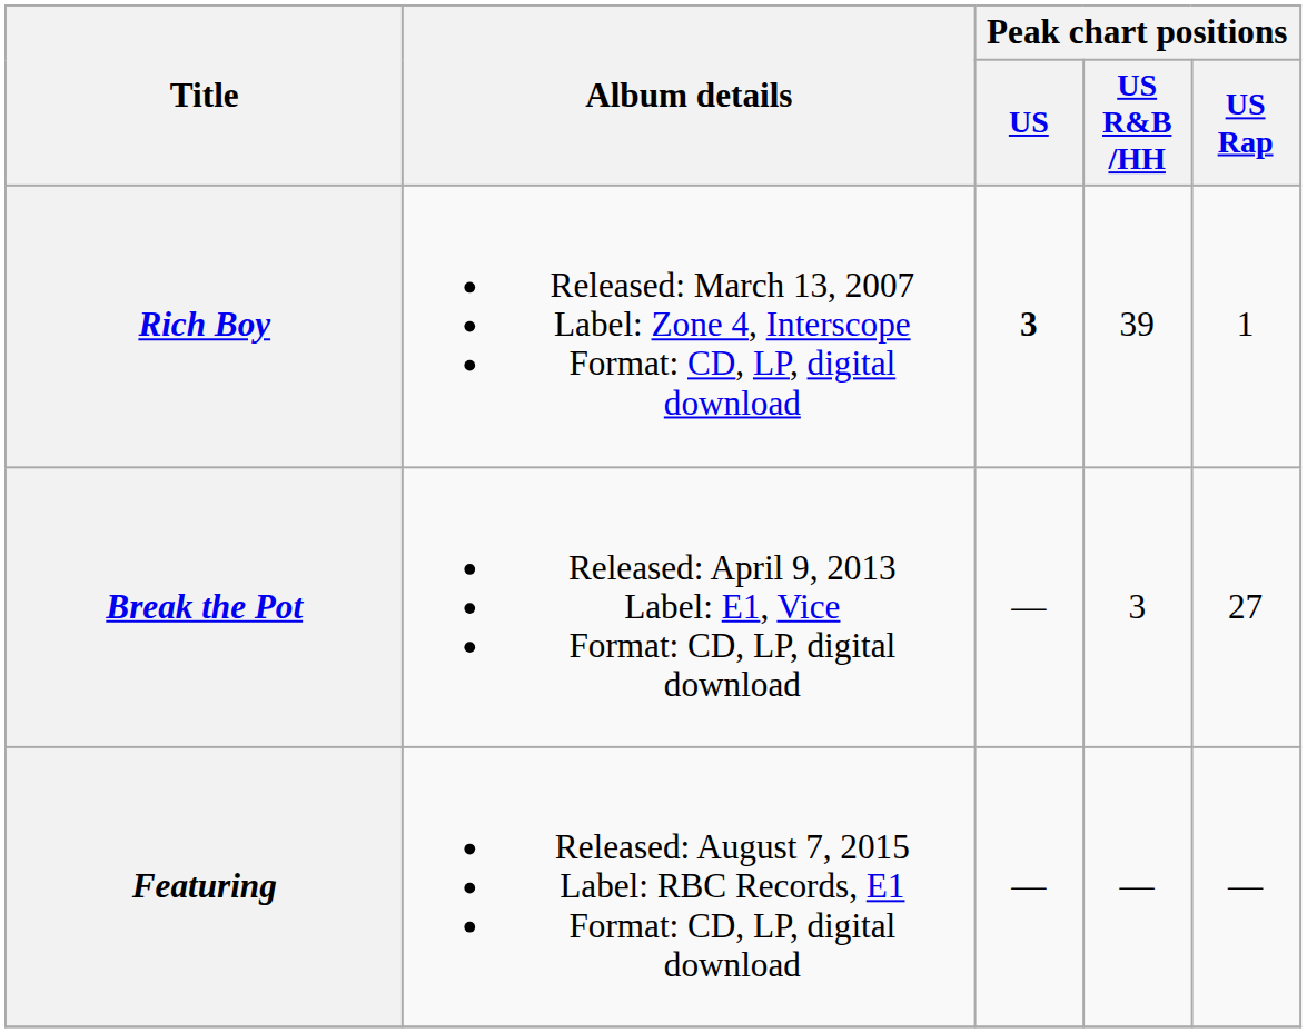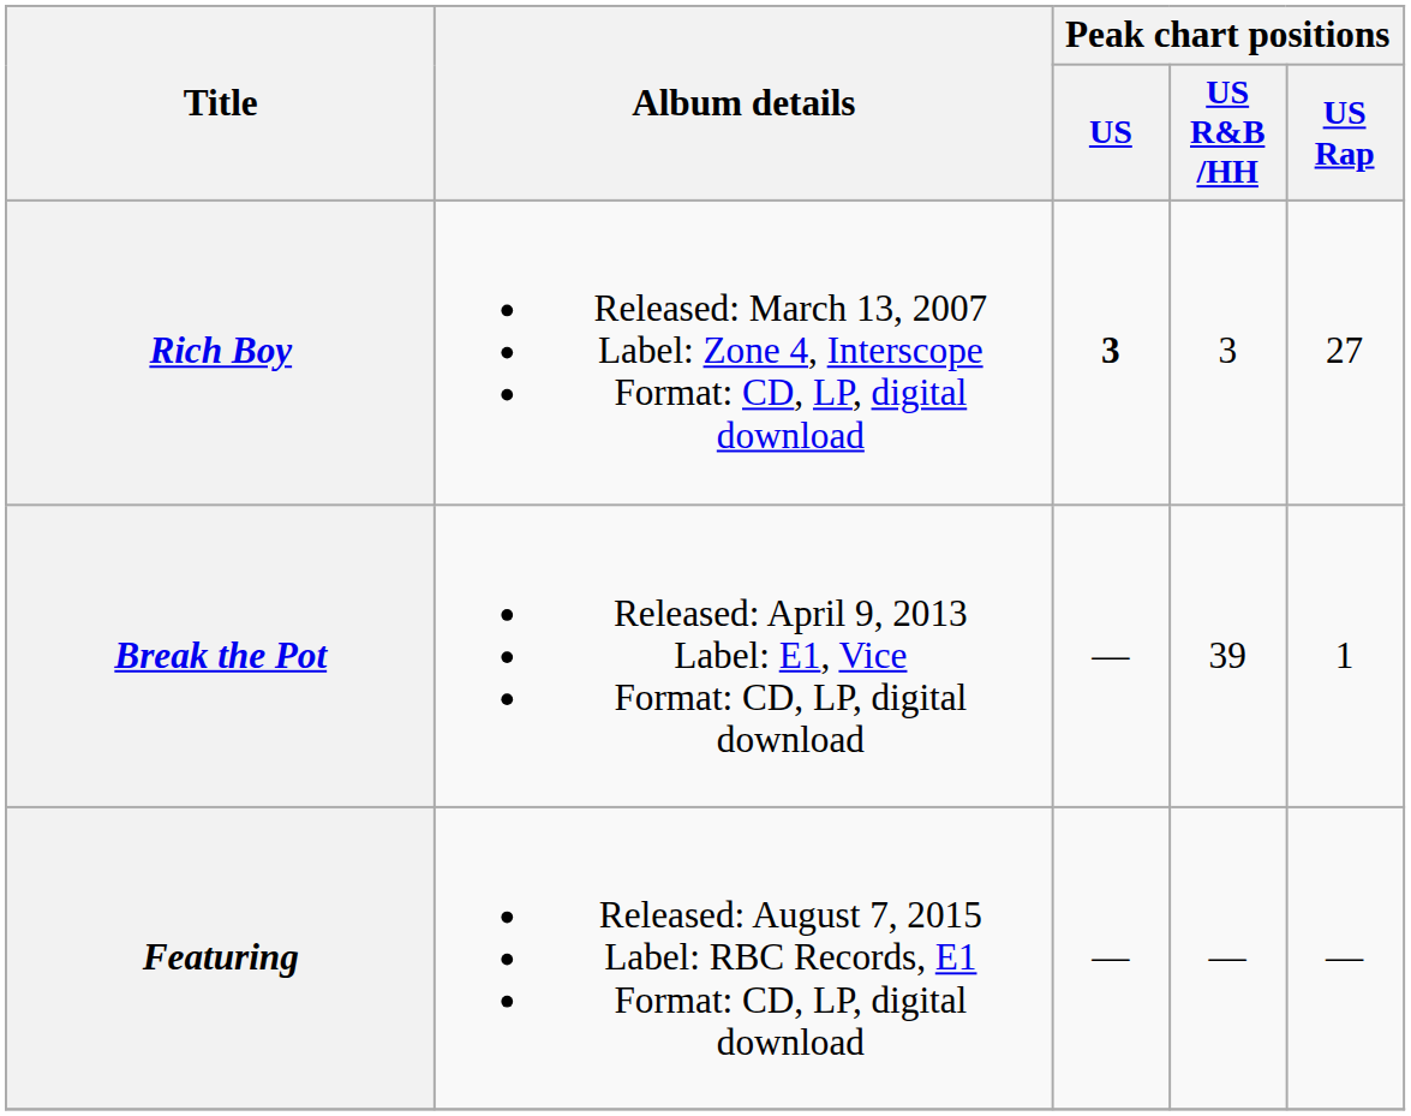Rich Boy | Peak chart positions / US R&B /HH: 39 -> 3
Rich Boy | Peak chart positions / US Rap: 1 -> 27
Break the Pot | Peak chart positions / US R&B /HH: 3 -> 39
Break the Pot | Peak chart positions / US Rap: 27 -> 1
